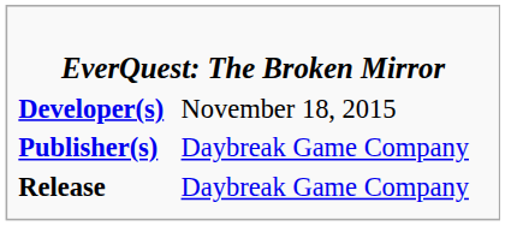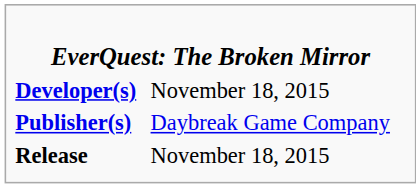Release | column 2: Daybreak Game Company -> November 18, 2015
